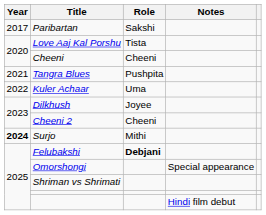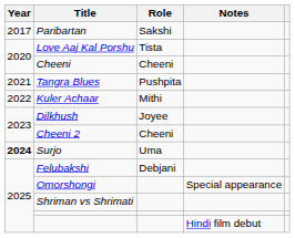Kuler Achaar | Role: Uma -> Mithi
Surjo | Role: Mithi -> Uma
Felubakshi | Role: bold -> normal
